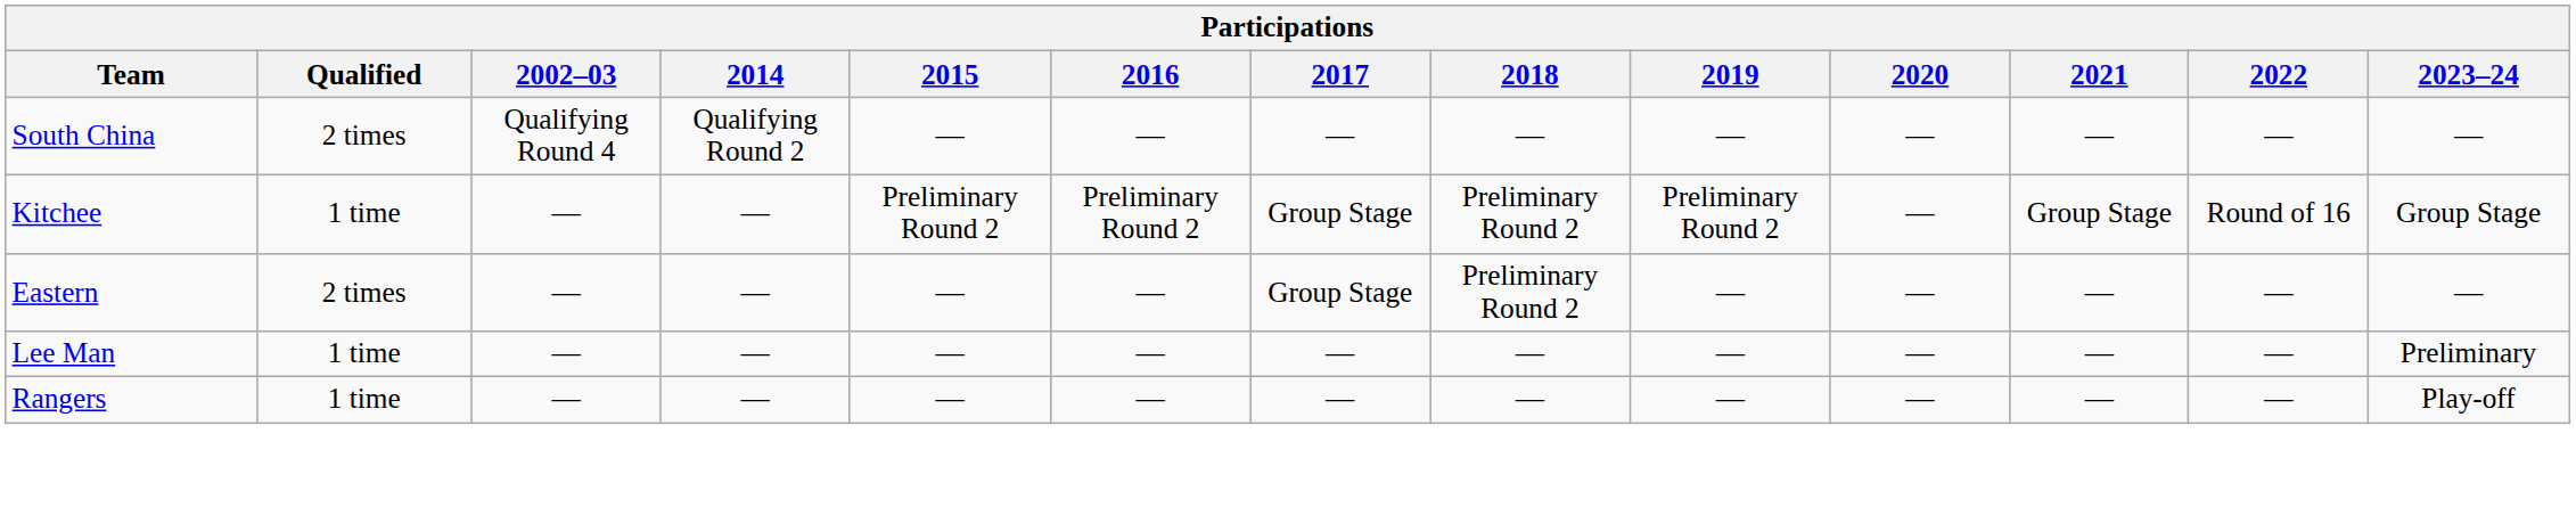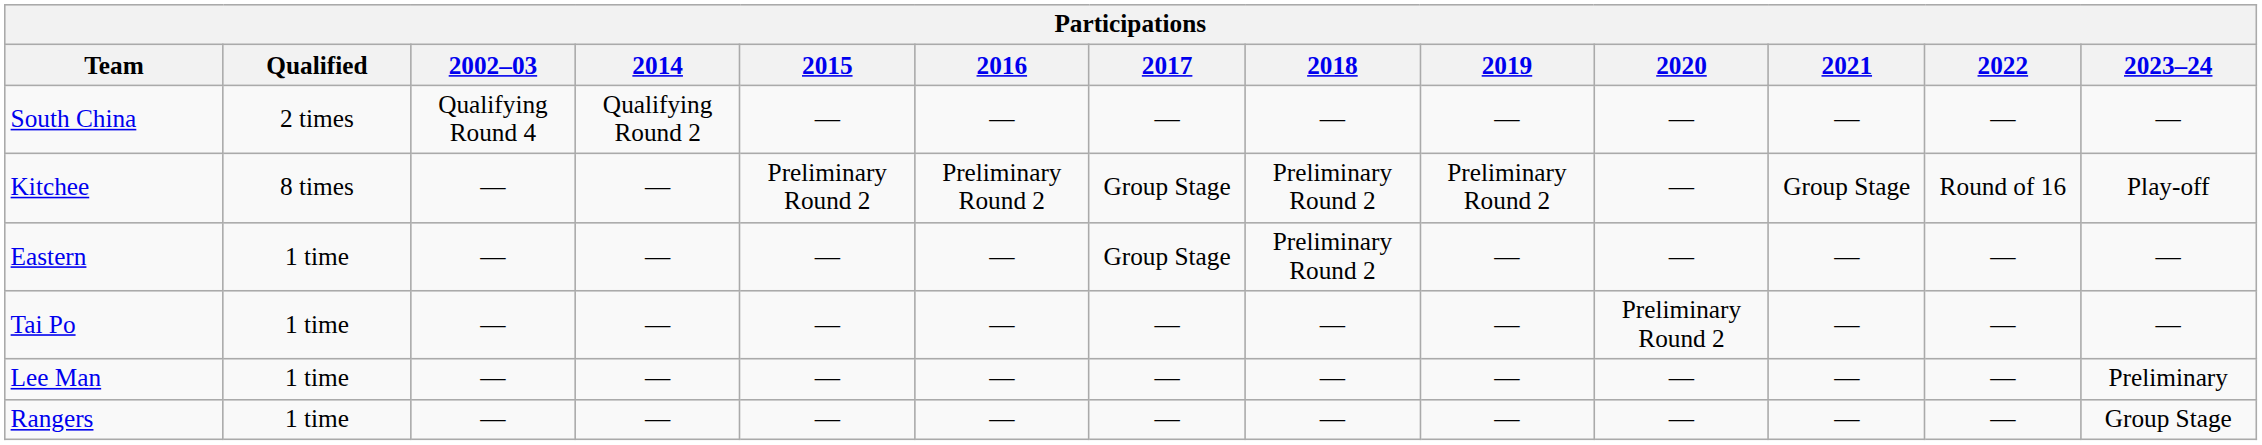Kitchee | Qualified: 1 time -> 8 times
Kitchee | 2023–24: Group Stage -> Play-off
Eastern | Qualified: 2 times -> 1 time
+ row: Tai Po | 1 time | — | — | — | — | — | — | — | Preliminary Round 2 | — | — | —
Rangers | 2023–24: Play-off -> Group Stage
